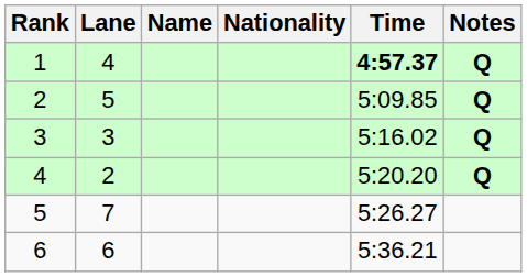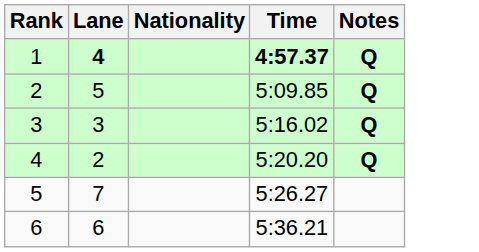- column: Name
1 | Lane: normal -> bold
